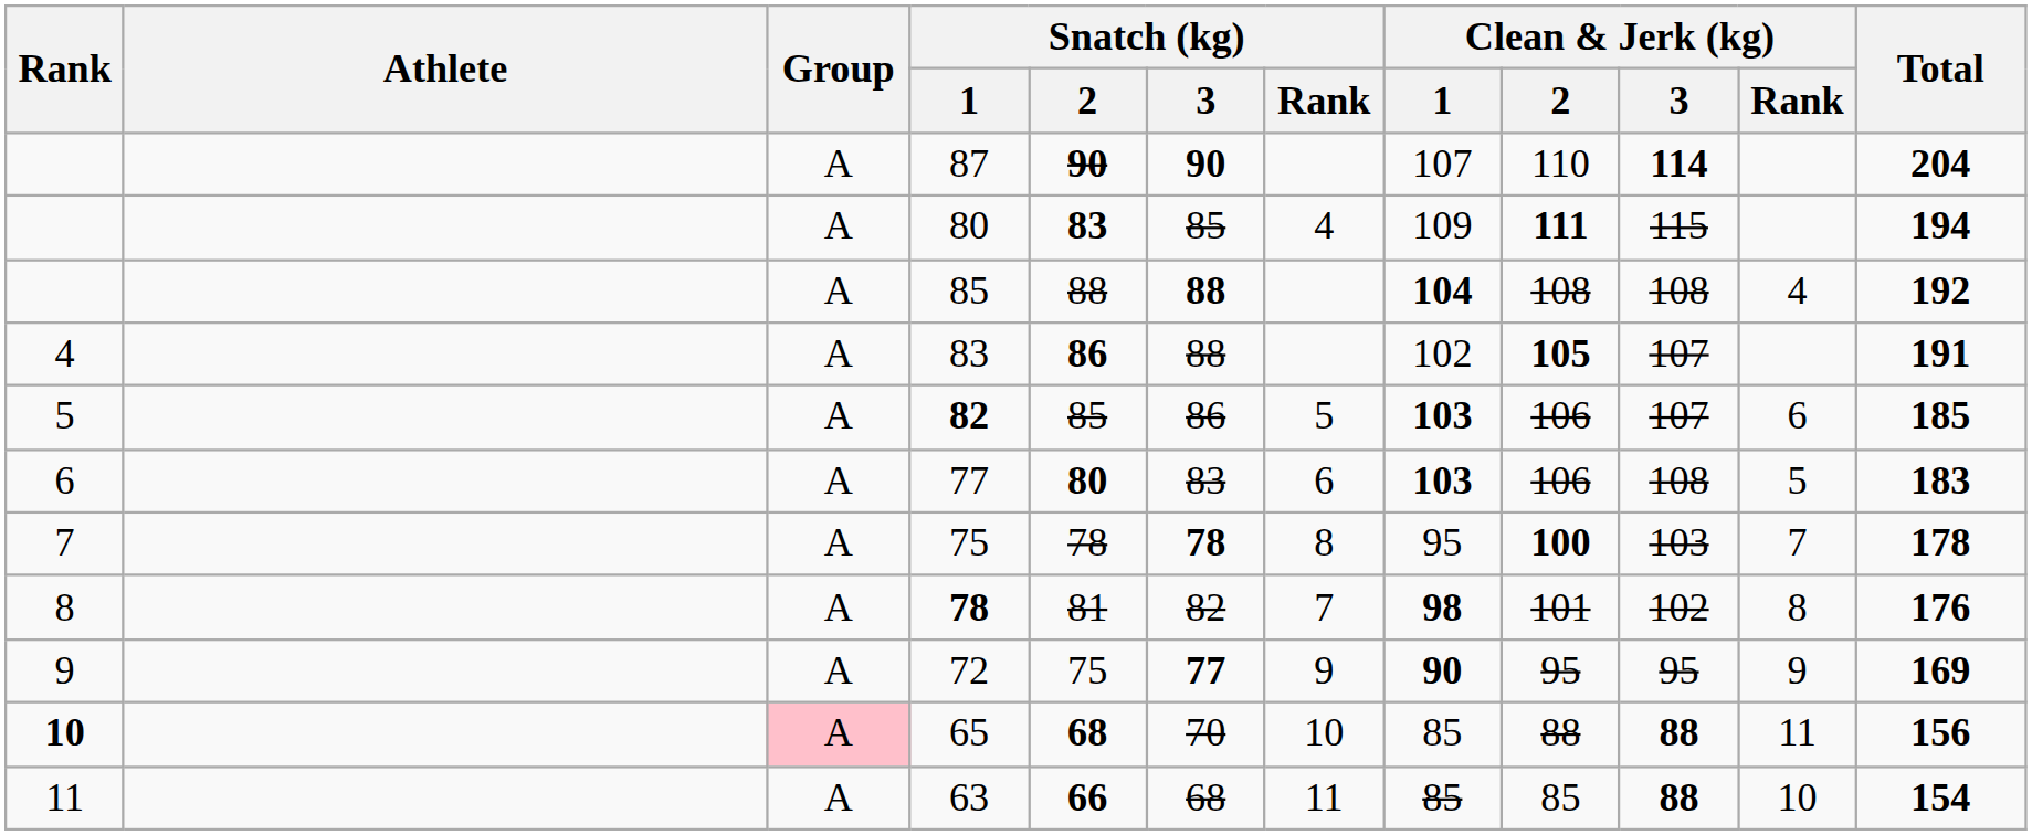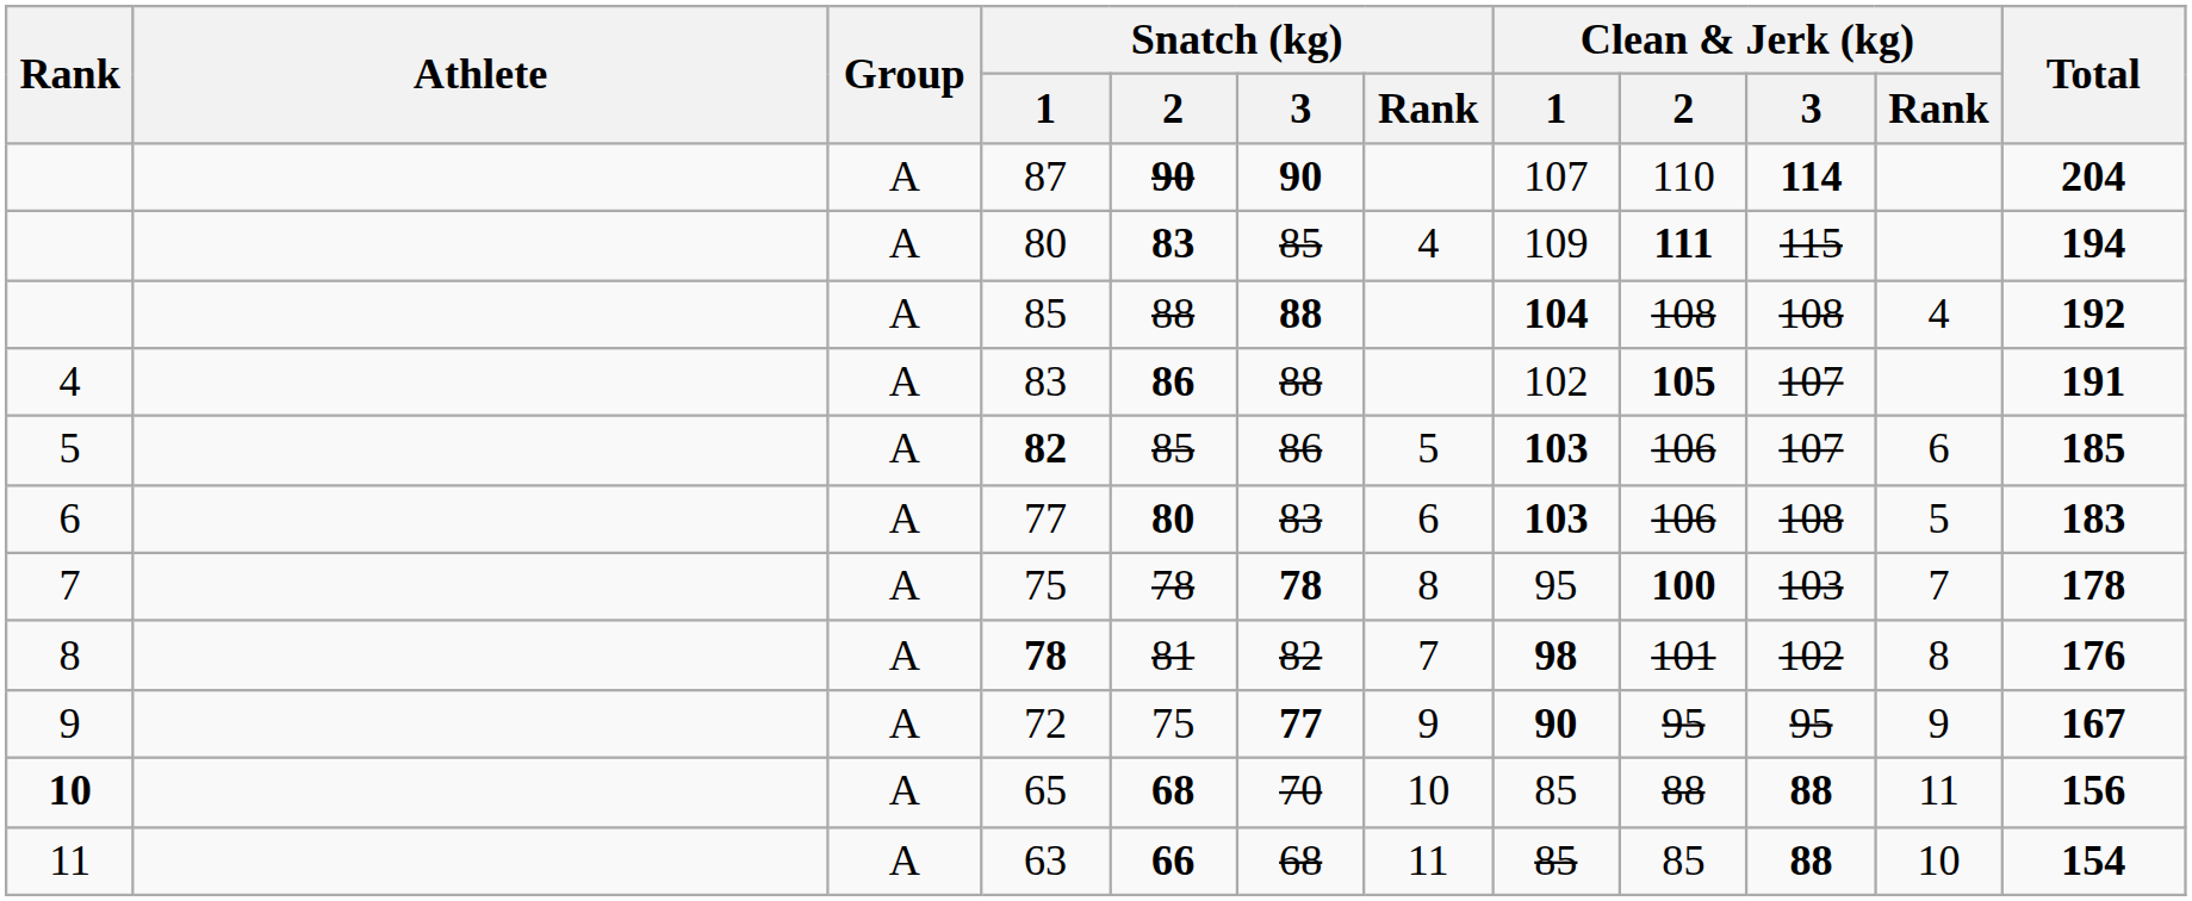72 | Total: 169 -> 167
65 | Group: pink background -> no background
